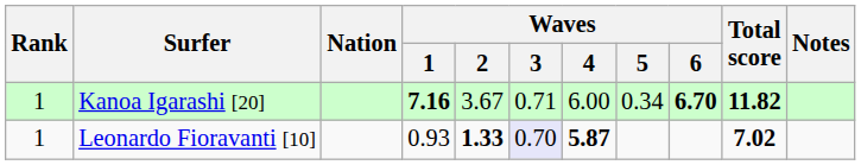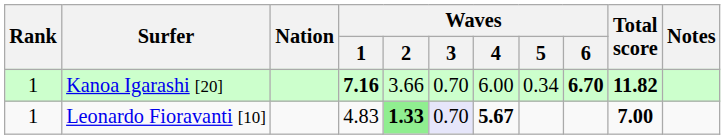Kanoa Igarashi [20] | Waves / 2: 3.67 -> 3.66
Kanoa Igarashi [20] | Waves / 3: 0.71 -> 0.70
Leonardo Fioravanti [10] | Waves / 1: 0.93 -> 4.83
Leonardo Fioravanti [10] | Waves / 2: no background -> lightgreen background
Leonardo Fioravanti [10] | Waves / 4: 5.87 -> 5.67
Leonardo Fioravanti [10] | Total score: 7.02 -> 7.00
